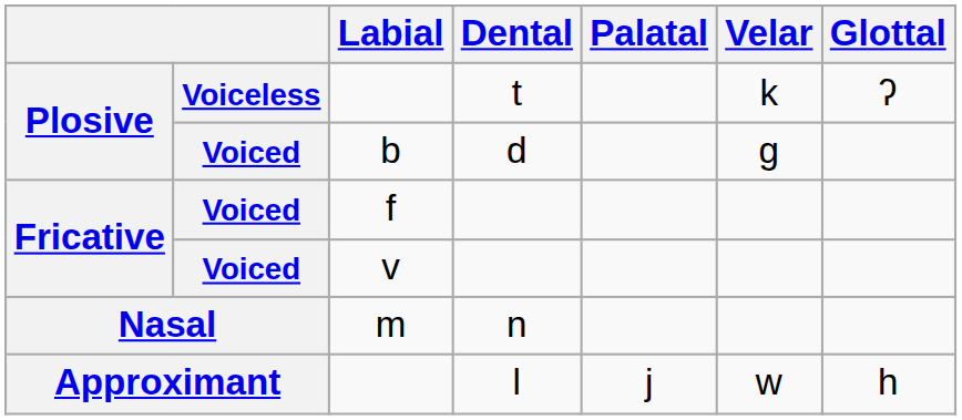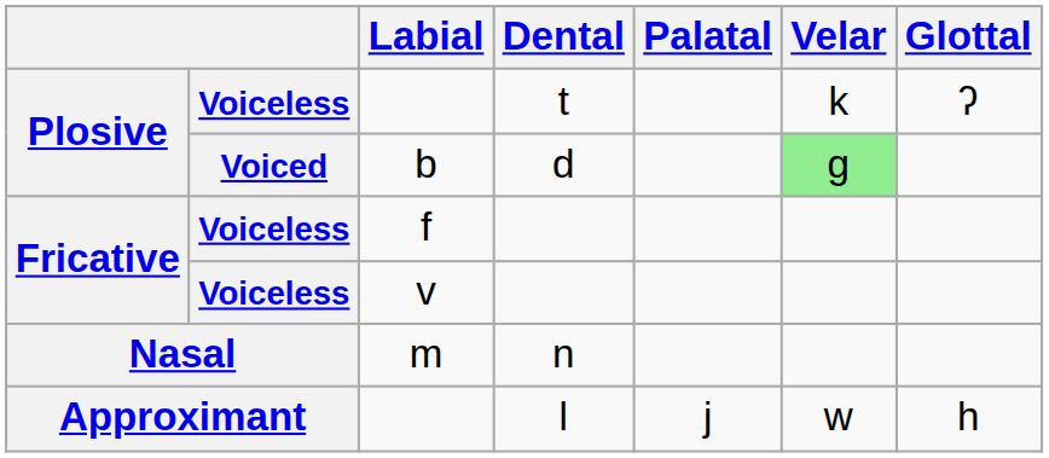b | Velar: no background -> lightgreen background
f | column 2: Voiced -> Voiceless
v | column 2: Voiced -> Voiceless
